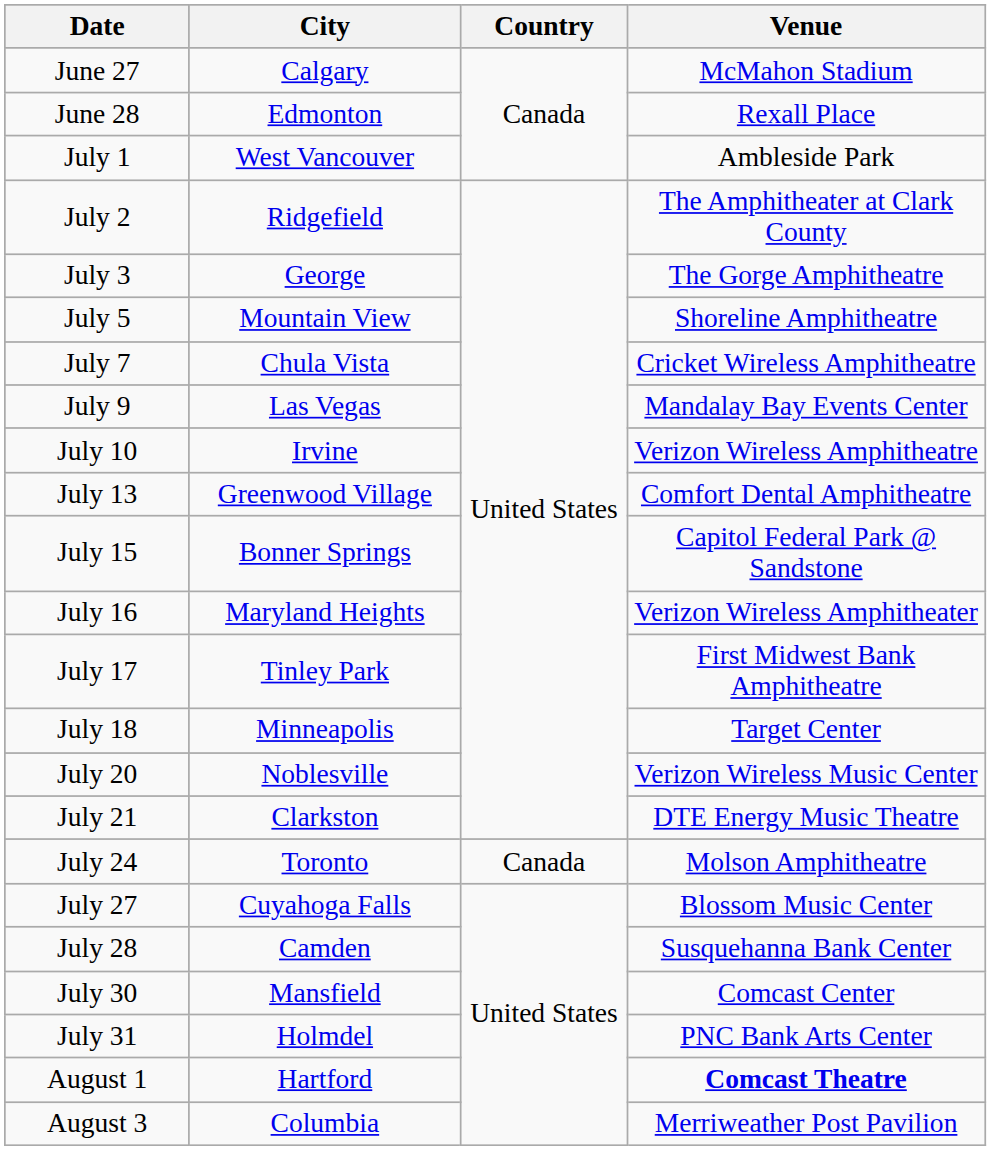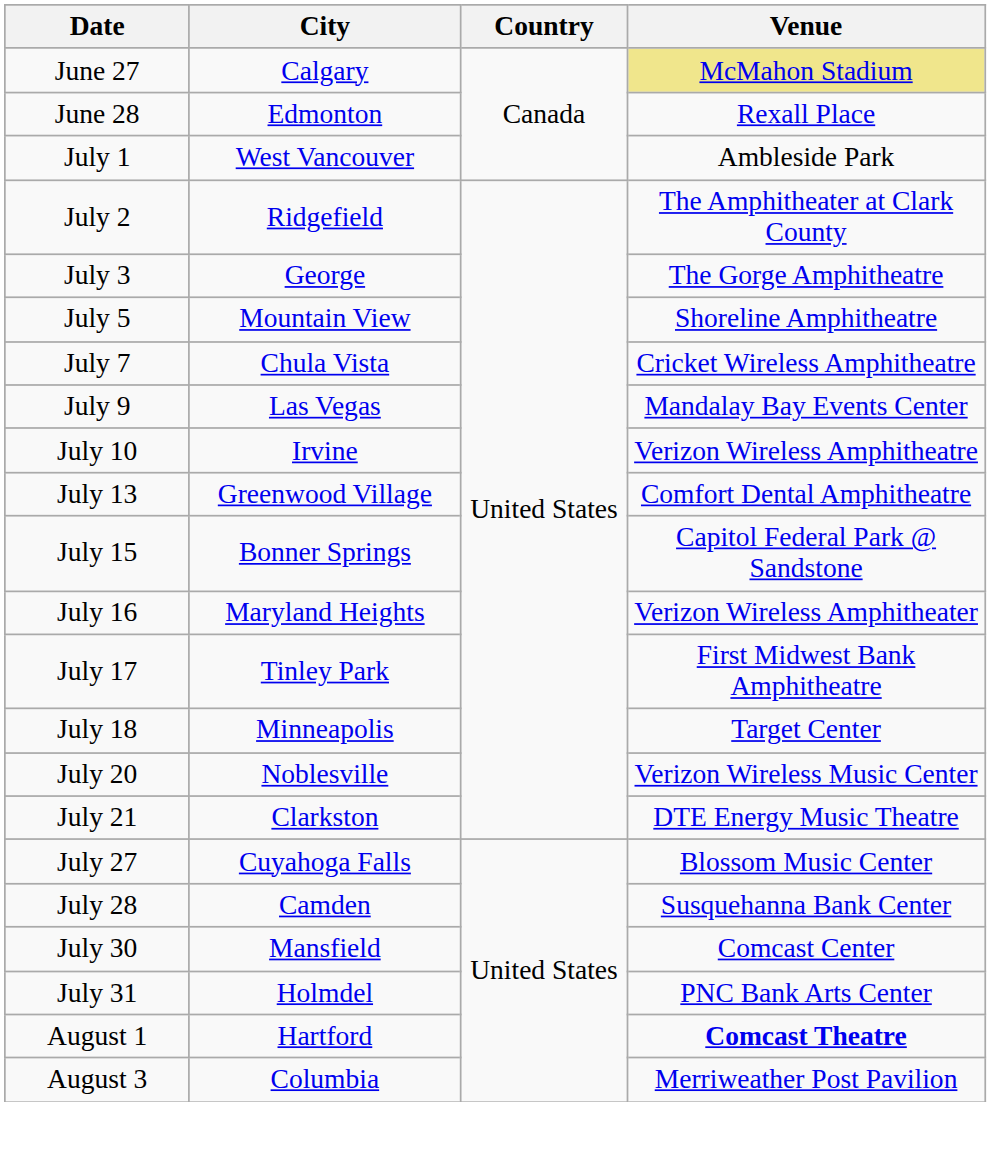June 27 | Venue: no background -> khaki background
- row: July 24 | Toronto | Canada | Molson Amphitheatre
